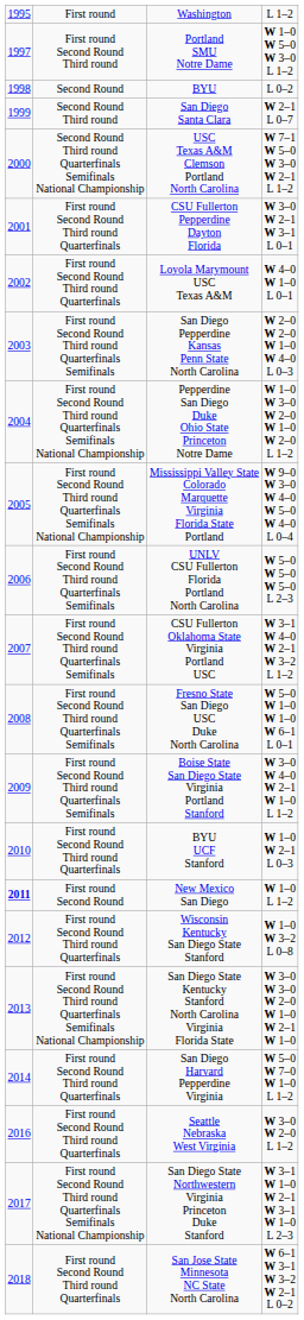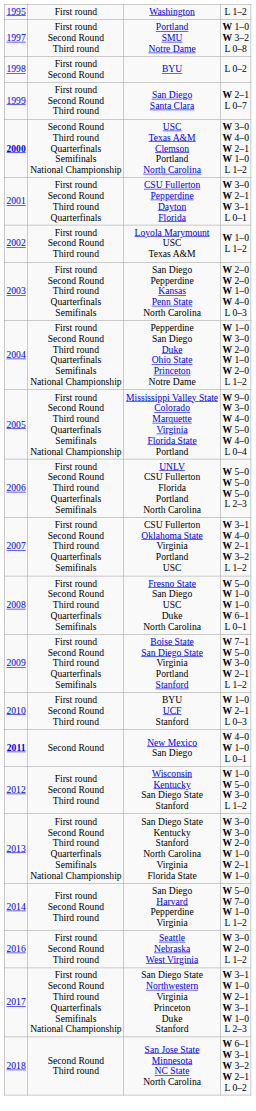Portland SMU Notre Dame | column 4: W 1–0 W 5–0 W 3–0 L 1–2 -> W 1–0 W 3–2 L 0–8
BYU | column 2: Second Round -> First round Second Round
San Diego Santa Clara | column 2: Second Round Third round -> First round Second Round Third round
USC Texas A&M Clemson Portland North Carolina | column 1: normal -> bold
USC Texas A&M Clemson Portland North Carolina | column 4: W 7–1 W 5–0 W 3–0 W 2–1 L 1–2 -> W 3–0 W 4–0 W 2–1 W 1–0 L 1–2
Loyola Marymount USC Texas A&M | column 2: First round Second Round Third round Quarterfinals -> First round Second Round Third round
Loyola Marymount USC Texas A&M | column 4: W 4–0 W 1–0 L 0–1 -> W 1–0 L 1–2
Boise State San Diego State Virginia Portland Stanford | column 4: W 3–0 W 4–0 W 2–1 W 1–0 L 1–2 -> W 7–1 W 5–0 W 3–0 W 2–1 L 1–2
BYU UCF Stanford | column 2: First round Second Round Third round Quarterfinals -> First round Second Round Third round
New Mexico San Diego | column 2: First round Second Round -> Second Round
New Mexico San Diego | column 4: W 1–0 L 1–2 -> W 4–0 W 1–0 L 0–1
Wisconsin Kentucky San Diego State Stanford | column 2: First round Second Round Third round Quarterfinals -> First round Second Round Third round
Wisconsin Kentucky San Diego State Stanford | column 4: W 1–0 W 3–2 L 0–8 -> W 1–0 W 5–0 W 3–0 L 1–2
San Diego Harvard Pepperdine Virginia | column 2: First round Second Round Third round Quarterfinals -> First round Second Round Third round
Seattle Nebraska West Virginia | column 2: First round Second Round Third round Quarterfinals -> First round Second Round Third round
San Jose State Minnesota NC State North Carolina | column 2: First round Second Round Third round Quarterfinals -> Second Round Third round
